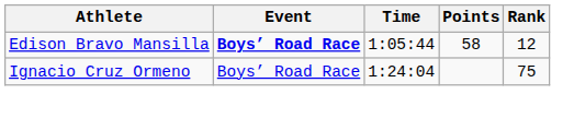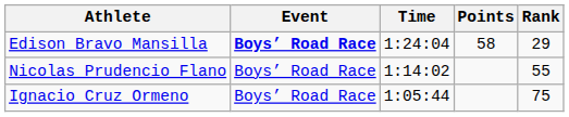Edison Bravo Mansilla | Time: 1:05:44 -> 1:24:04
Edison Bravo Mansilla | Rank: 12 -> 29
+ row: Nicolas Prudencio Flano | Boys’ Road Race | 1:14:02 | 55
Ignacio Cruz Ormeno | Time: 1:24:04 -> 1:05:44
